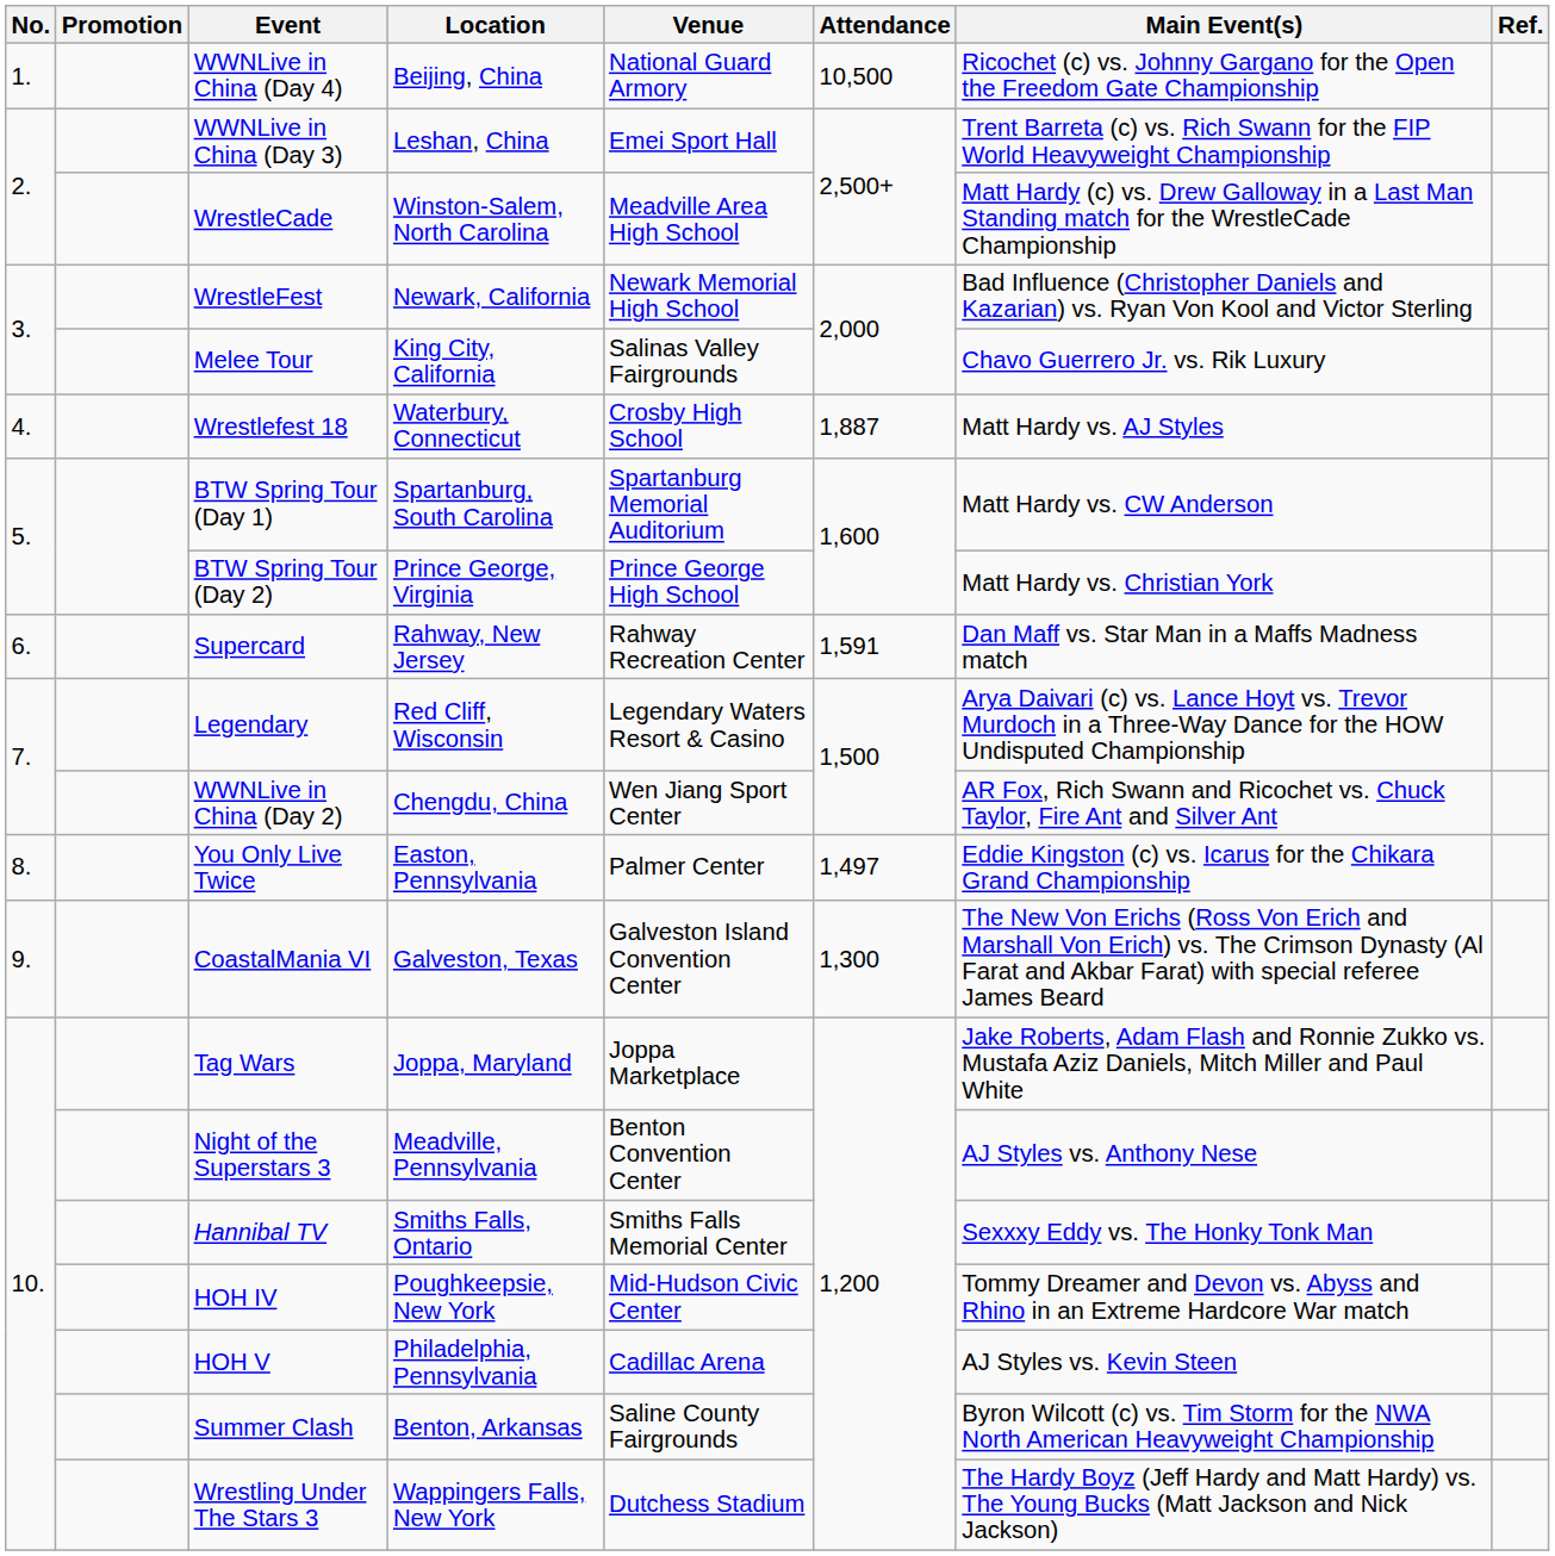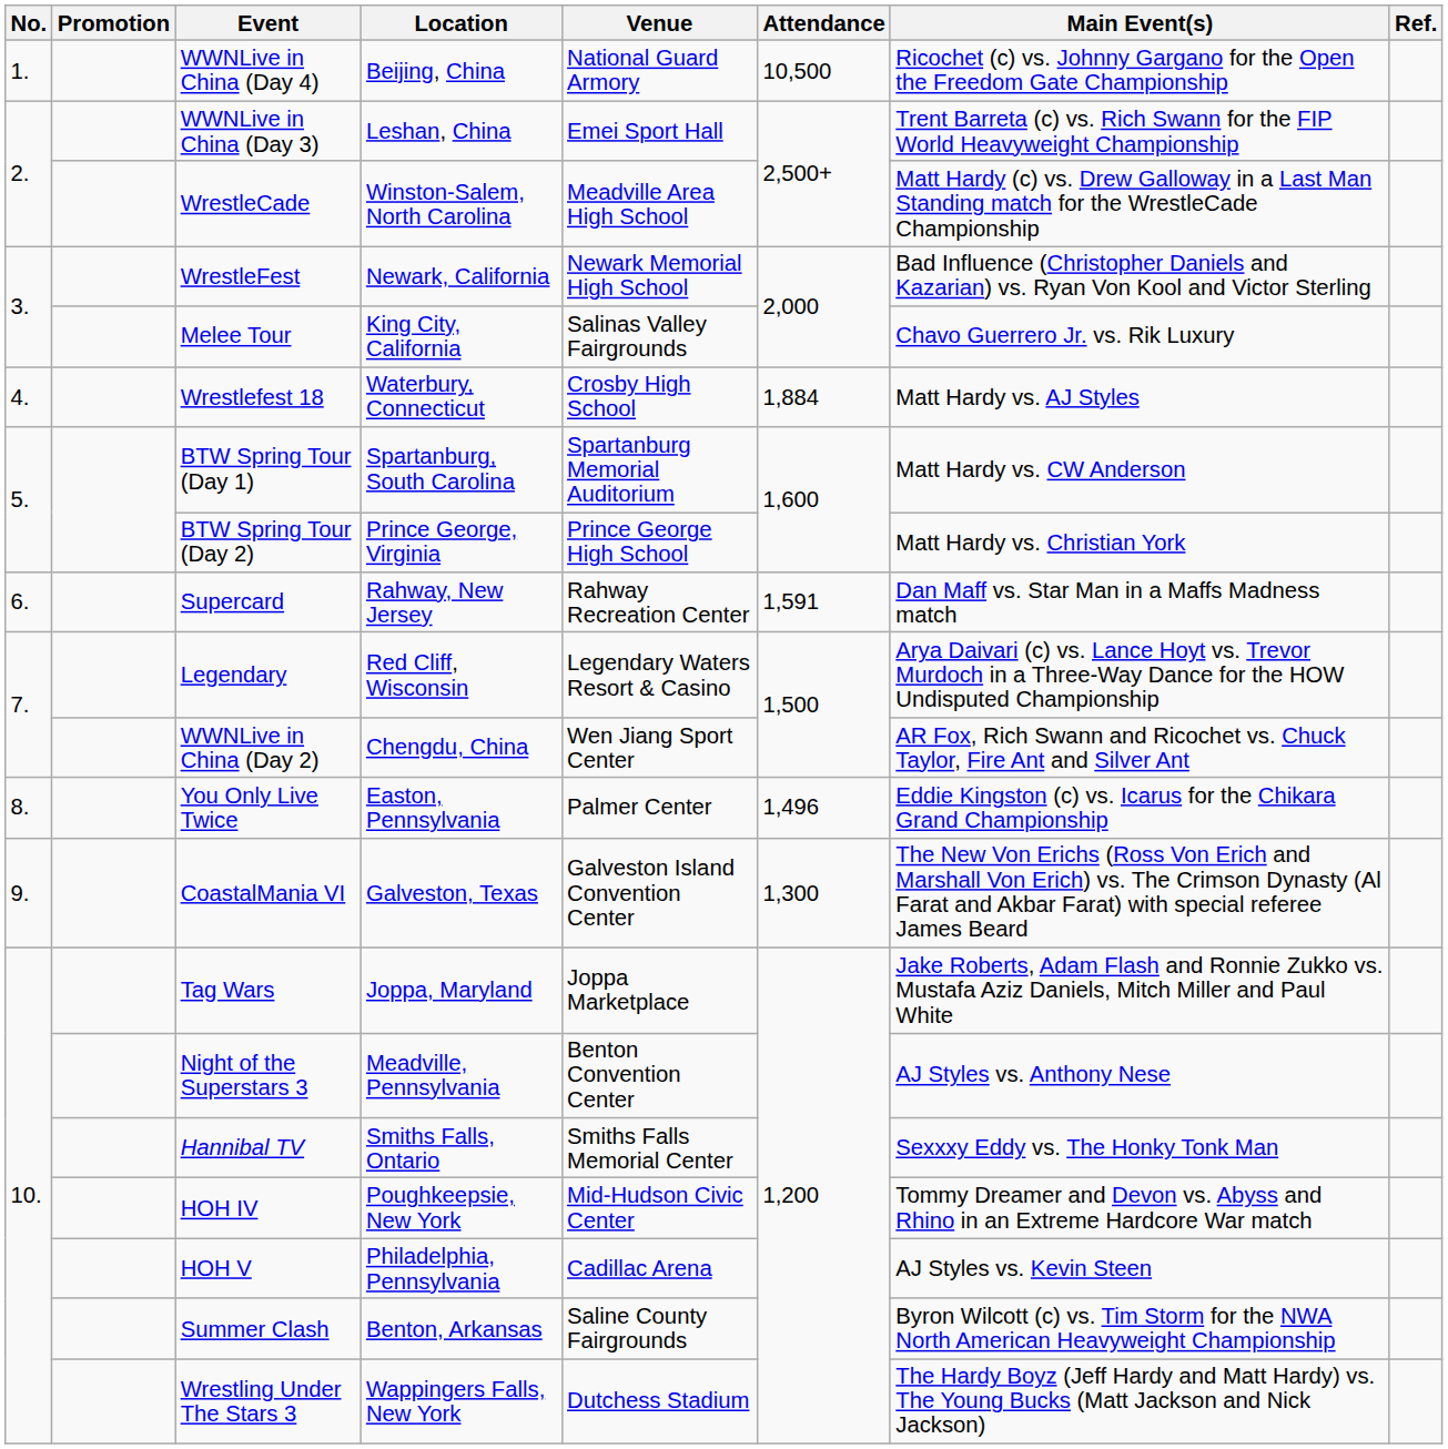Wrestlefest 18 | Attendance: 1,887 -> 1,884
You Only Live Twice | Attendance: 1,497 -> 1,496
